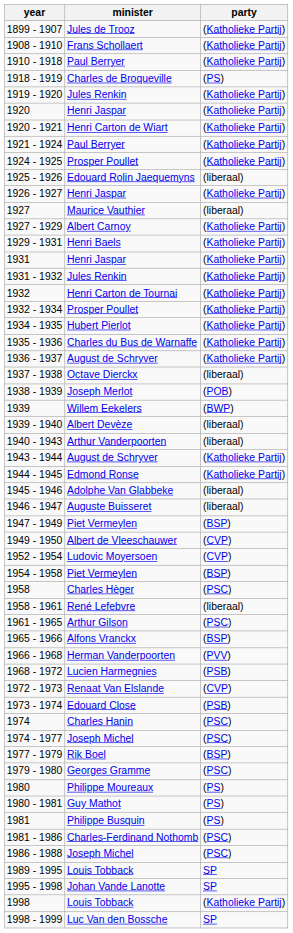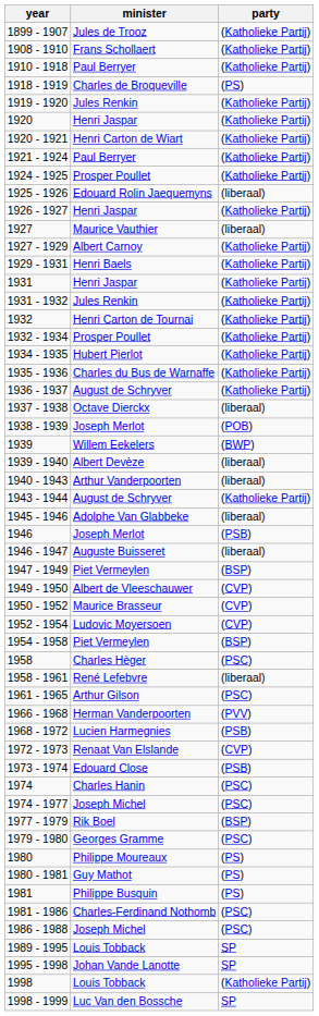- row: 1944 - 1945 | Edmond Ronse | (Katholieke Partij)
+ row: 1946 | Joseph Merlot | (PSB)
+ row: 1950 - 1952 | Maurice Brasseur | (CVP)
- row: 1965 - 1966 | Alfons Vranckx | (BSP)
